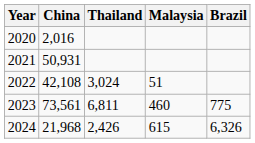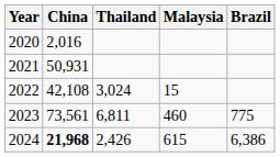2022 | Malaysia: 51 -> 15
2024 | China: normal -> bold
2024 | Brazil: 6,326 -> 6,386
